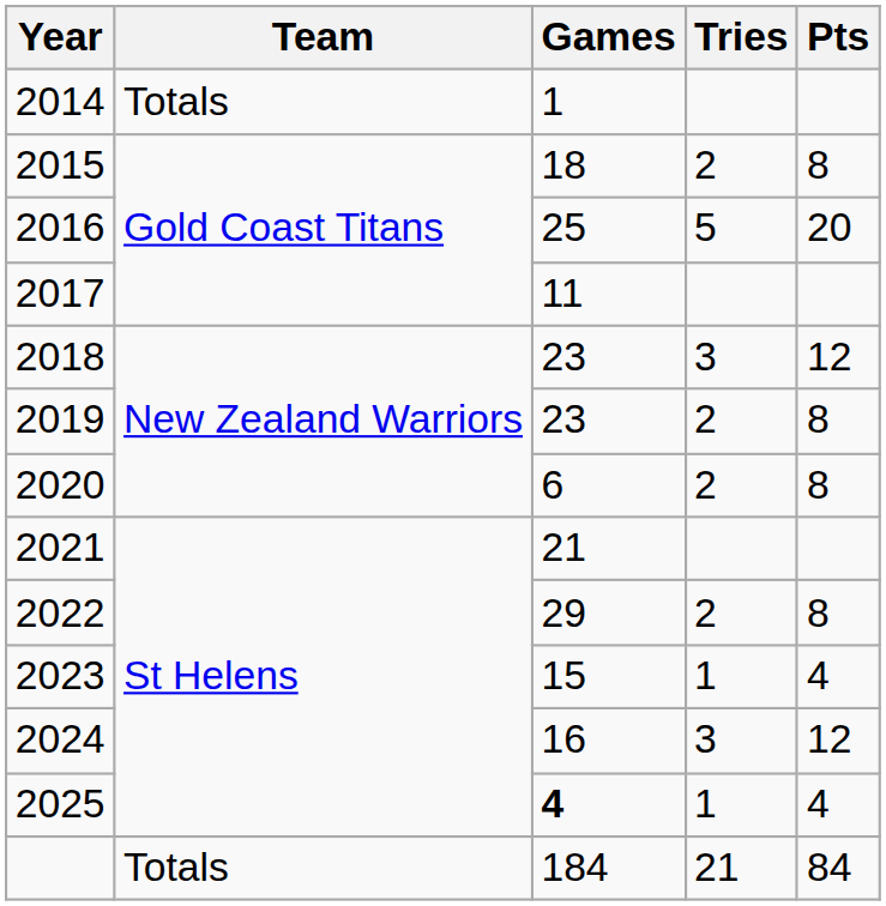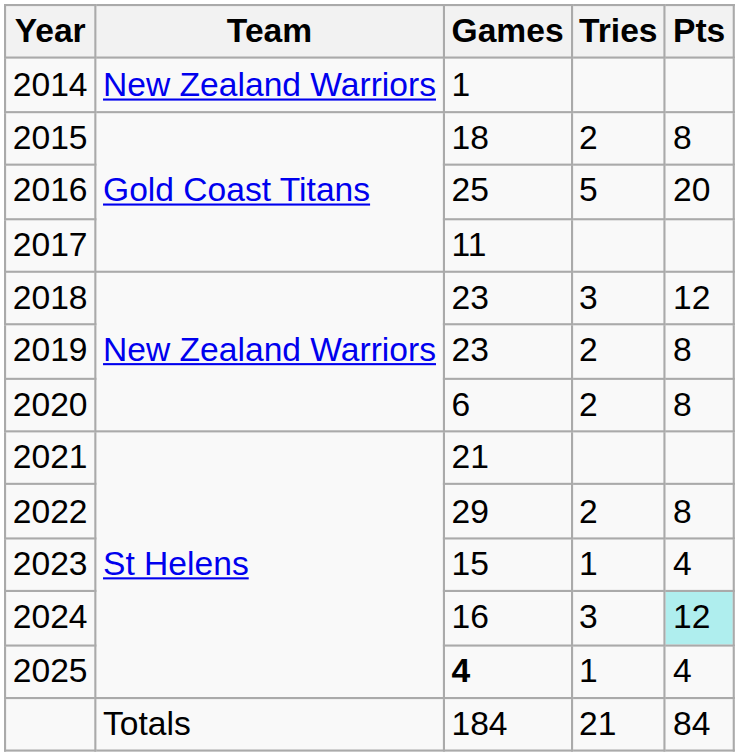2014 | Team: Totals -> New Zealand Warriors
2024 | Pts: no background -> paleturquoise background
